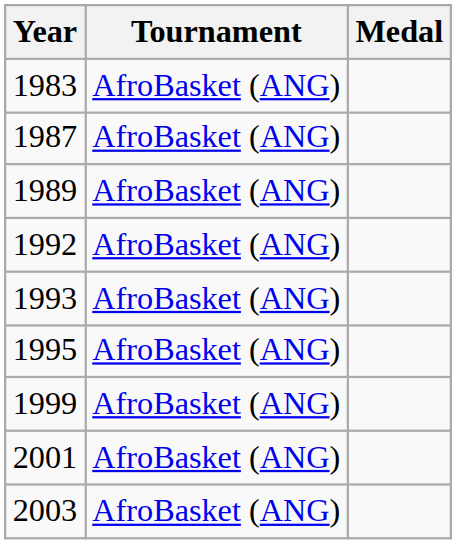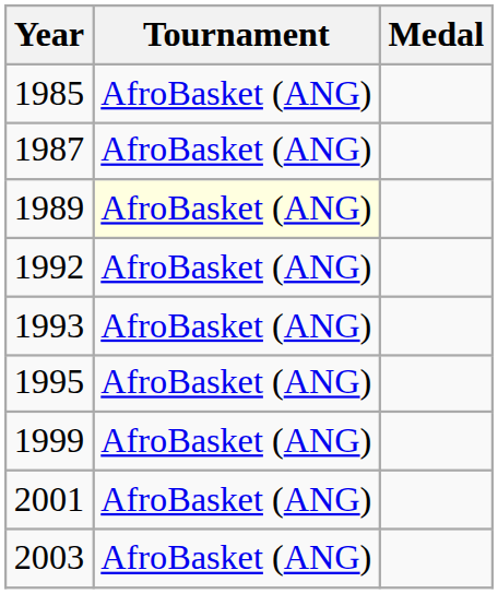- row: 1983 | AfroBasket (ANG)
+ row: 1985 | AfroBasket (ANG)
1989 | Tournament: no background -> lightyellow background
